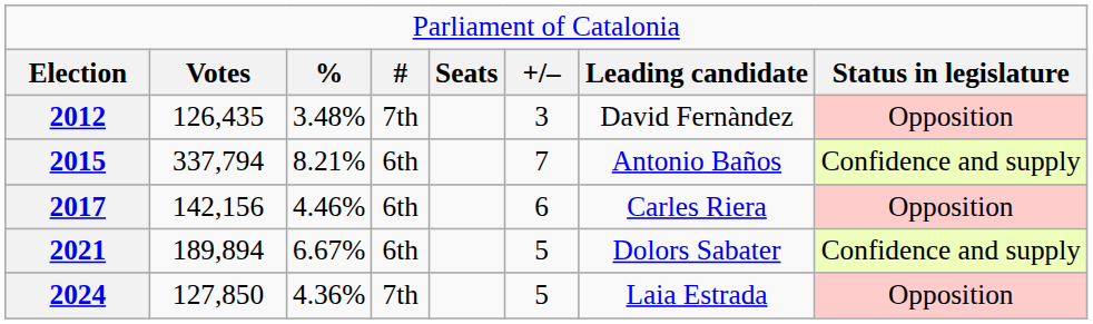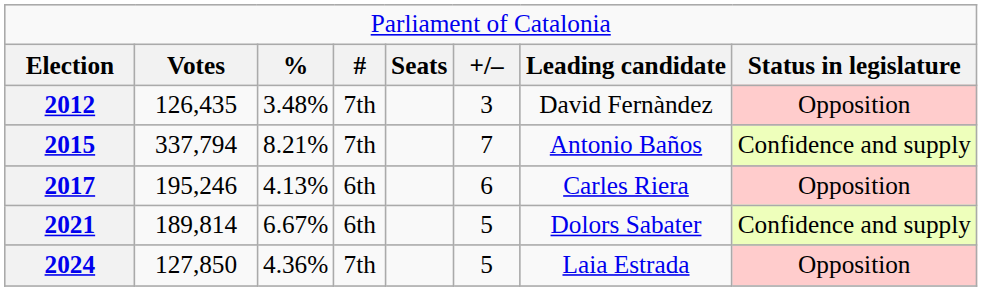2015 | column 4: 6th -> 7th
2017 | column 2: 142,156 -> 195,246
2017 | column 3: 4.46% -> 4.13%
2021 | column 2: 189,894 -> 189,814
